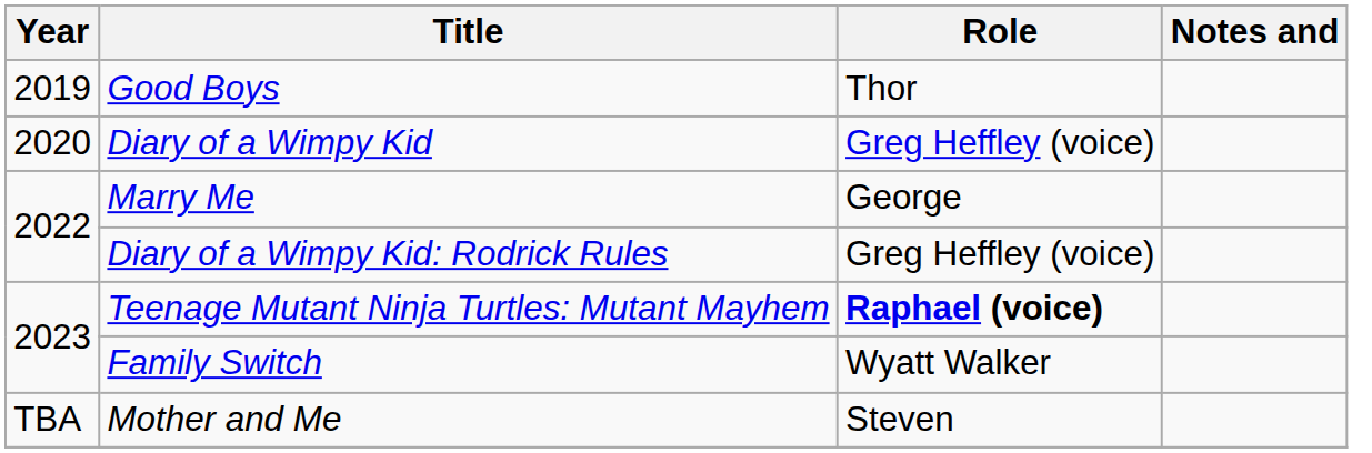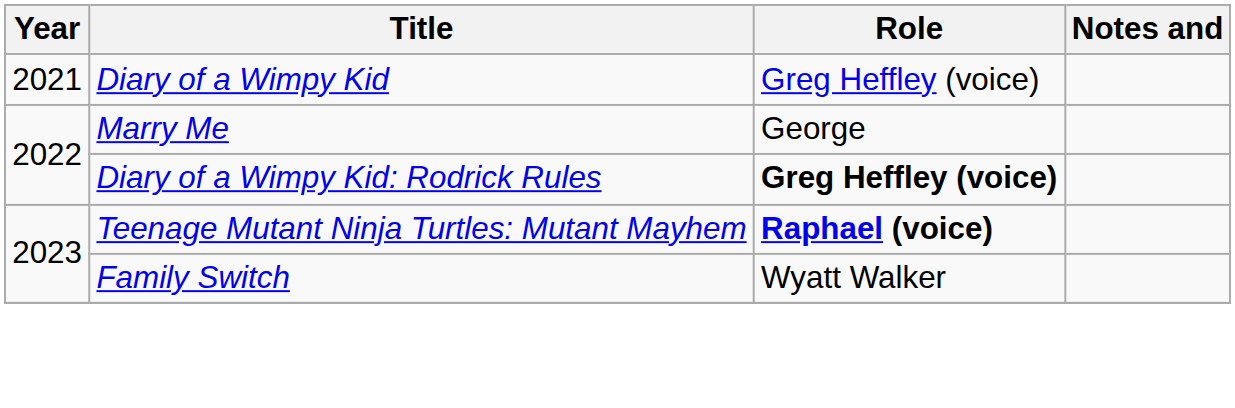- row: 2019 | Good Boys | Thor
Diary of a Wimpy Kid | Year: 2020 -> 2021
Diary of a Wimpy Kid: Rodrick Rules | Role: normal -> bold
- row: TBA | Mother and Me | Steven
